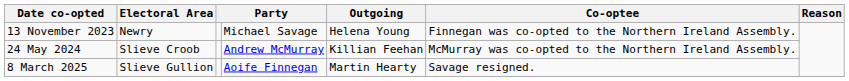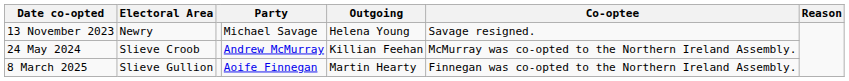13 November 2023 | Co-optee: Finnegan was co-opted to the Northern Ireland Assembly. -> Savage resigned.
8 March 2025 | Co-optee: Savage resigned. -> Finnegan was co-opted to the Northern Ireland Assembly.
